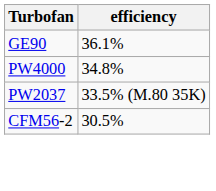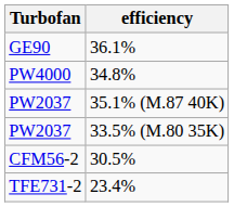+ row: PW2037 | 35.1% (M.87 40K)
+ row: TFE731-2 | 23.4%
